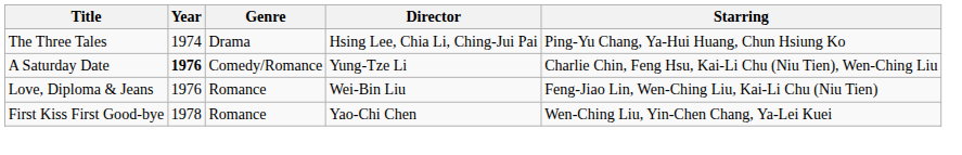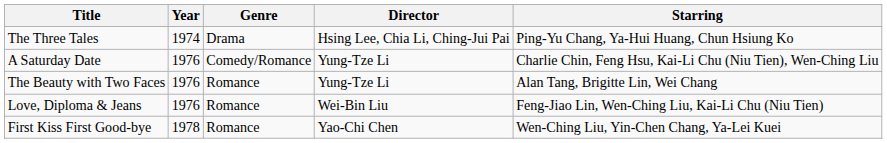A Saturday Date | Year: bold -> normal
+ row: The Beauty with Two Faces | 1976 | Romance | Yung-Tze Li | Alan Tang, Brigitte Lin, Wei Chang
